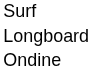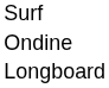rows swapped: Ondine <-> Longboard
